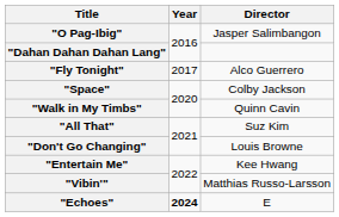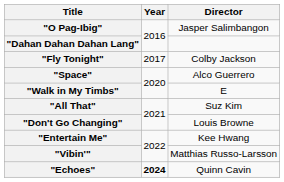"Fly Tonight" | Director: Alco Guerrero -> Colby Jackson
"Space" | Director: Colby Jackson -> Alco Guerrero
"Walk in My Timbs" | Director: Quinn Cavin -> E
"Echoes" | Director: E -> Quinn Cavin
